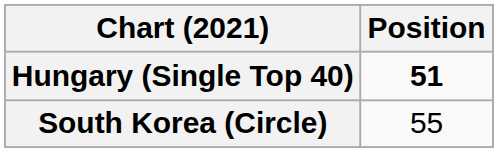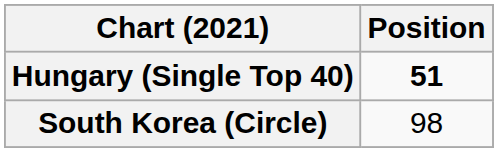South Korea (Circle) | Position: 55 -> 98
